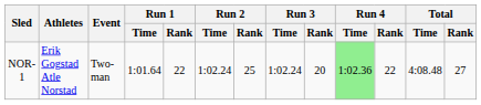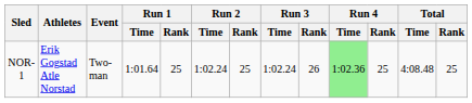NOR-1 | Run 1 / Rank: 22 -> 25
NOR-1 | Run 3 / Rank: 20 -> 26
NOR-1 | Run 4 / Rank: 22 -> 25
NOR-1 | Total / Rank: 27 -> 25
